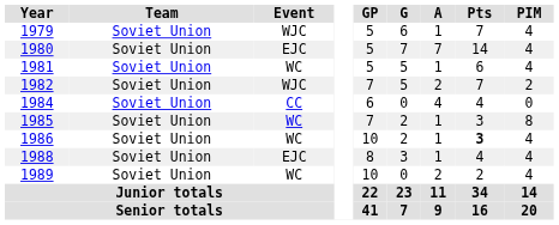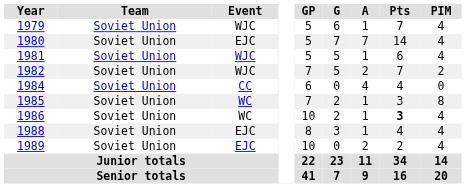1981 | Event: WC -> WJC
1989 | Event: WC -> EJC
